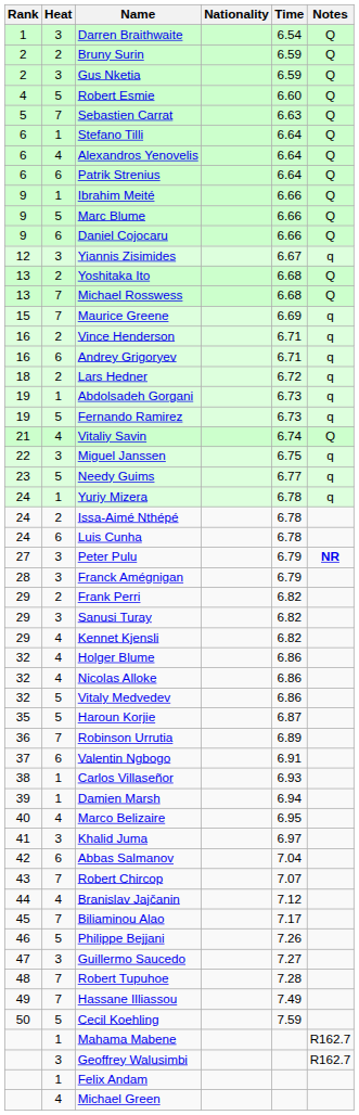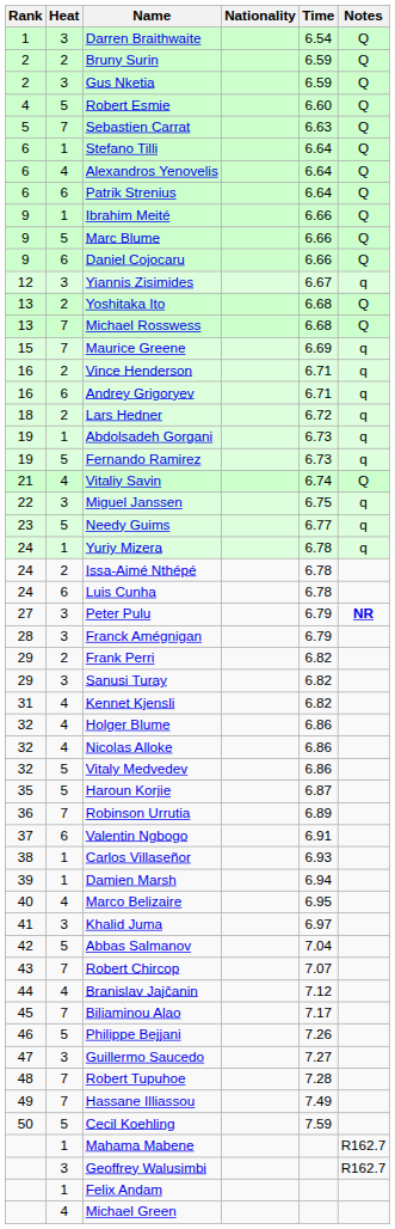Kennet Kjensli | Rank: 29 -> 31
Abbas Salmanov | Heat: 6 -> 5
